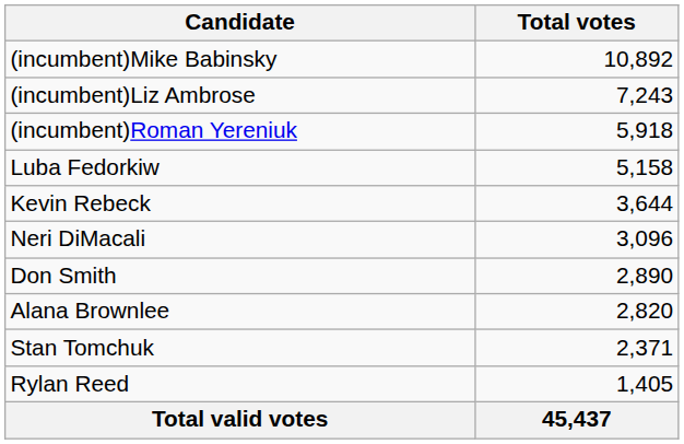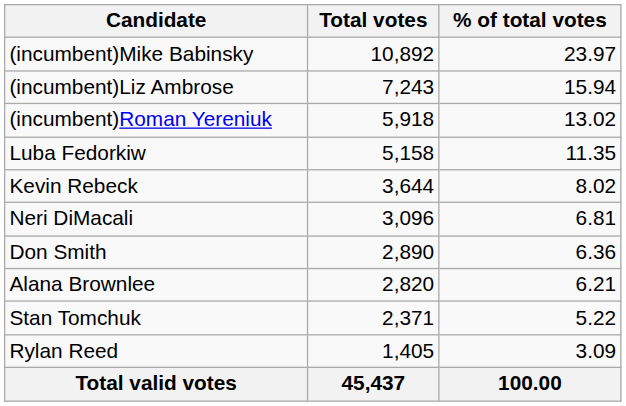+ column: % of total votes | 23.97 | 15.94 | 13.02 | 11.35 | 8.02 | 6.81 | 6.36 | 6.21 | 5.22 | 3.09 | 100.00
